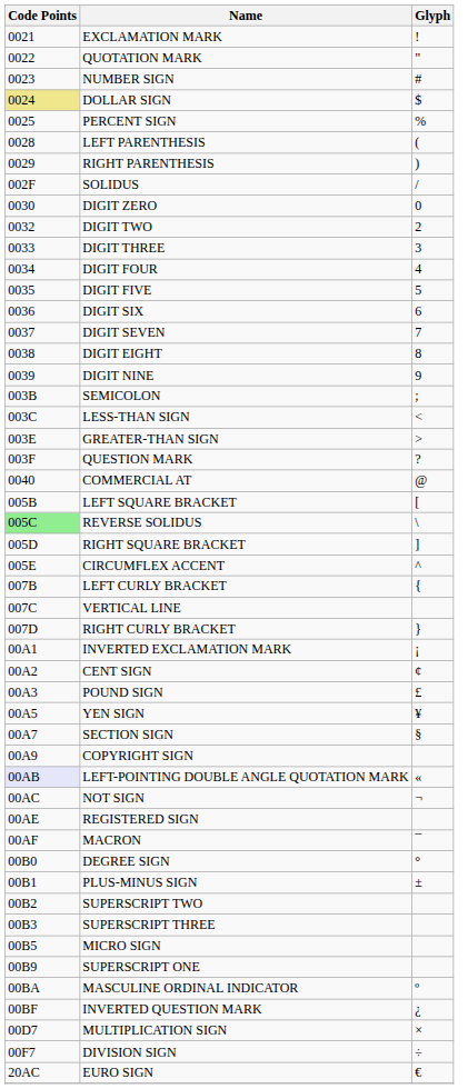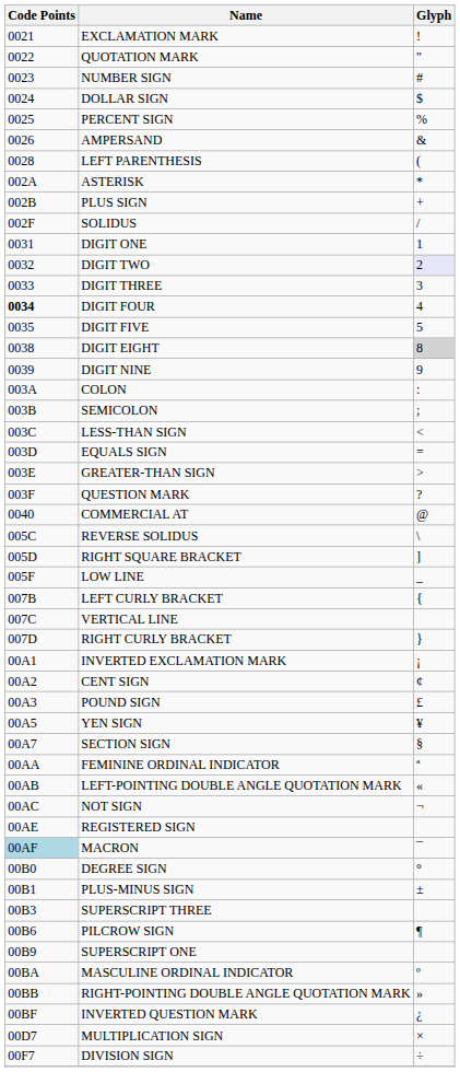DOLLAR SIGN | Code Points: khaki background -> no background
+ row: 0026 | AMPERSAND | &
- row: 0029 | RIGHT PARENTHESIS | )
+ row: 002A | ASTERISK | *
+ row: 002B | PLUS SIGN | +
- row: 0030 | DIGIT ZERO | 0
+ row: 0031 | DIGIT ONE | 1
DIGIT TWO | Glyph: no background -> lavender background
DIGIT FOUR | Code Points: normal -> bold
- row: 0036 | DIGIT SIX | 6
- row: 0037 | DIGIT SEVEN | 7
DIGIT EIGHT | Glyph: no background -> lightgrey background
+ row: 003A | COLON | :
+ row: 003D | EQUALS SIGN | =
- row: 005B | LEFT SQUARE BRACKET | [
REVERSE SOLIDUS | Code Points: lightgreen background -> no background
- row: 005E | CIRCUMFLEX ACCENT | ^
+ row: 005F | LOW LINE | _
- row: 00A9 | COPYRIGHT SIGN
+ row: 00AA | FEMININE ORDINAL INDICATOR | ª
LEFT-POINTING DOUBLE ANGLE QUOTATION MARK | Code Points: lavender background -> no background
MACRON | Code Points: no background -> lightblue background
- row: 00B2 | SUPERSCRIPT TWO
- row: 00B5 | MICRO SIGN
+ row: 00B6 | PILCROW SIGN | ¶
+ row: 00BB | RIGHT-POINTING DOUBLE ANGLE QUOTATION MARK | »
- row: 20AC | EURO SIGN | €
